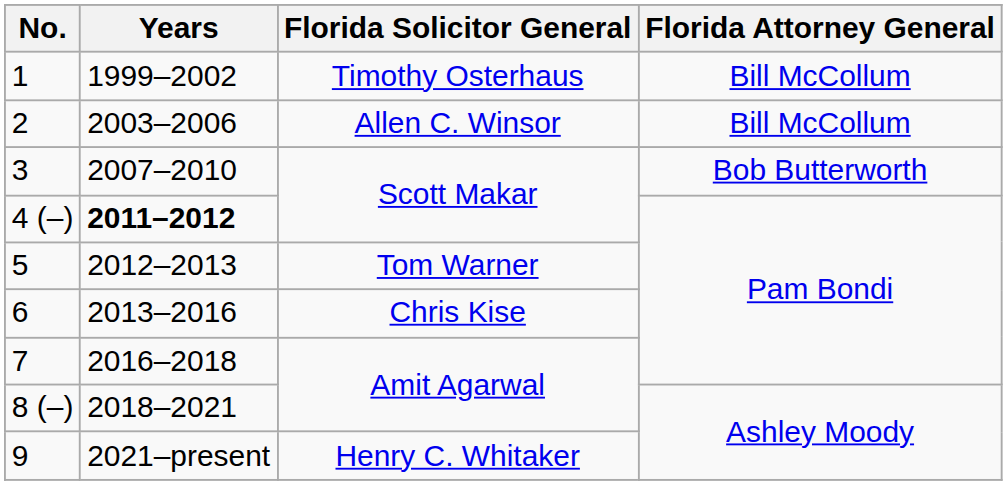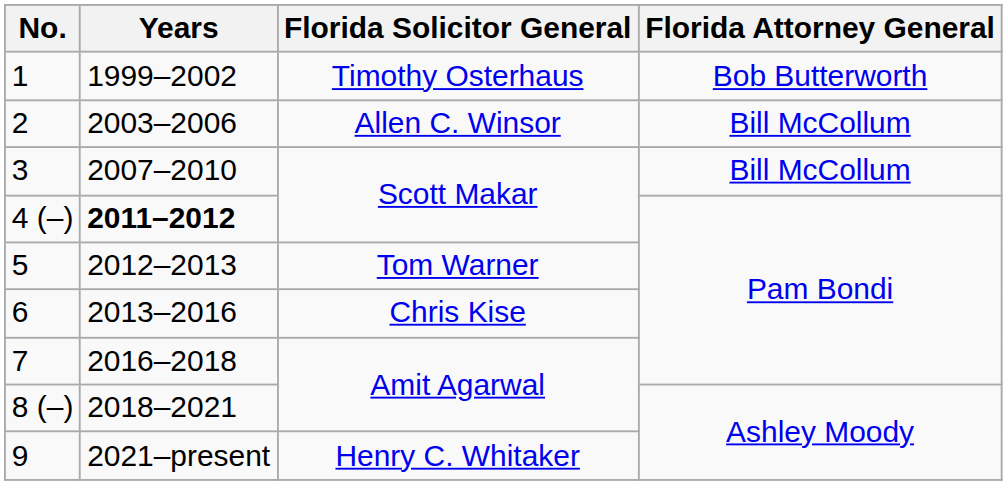1 | Florida Attorney General: Bill McCollum -> Bob Butterworth
3 | Florida Attorney General: Bob Butterworth -> Bill McCollum
